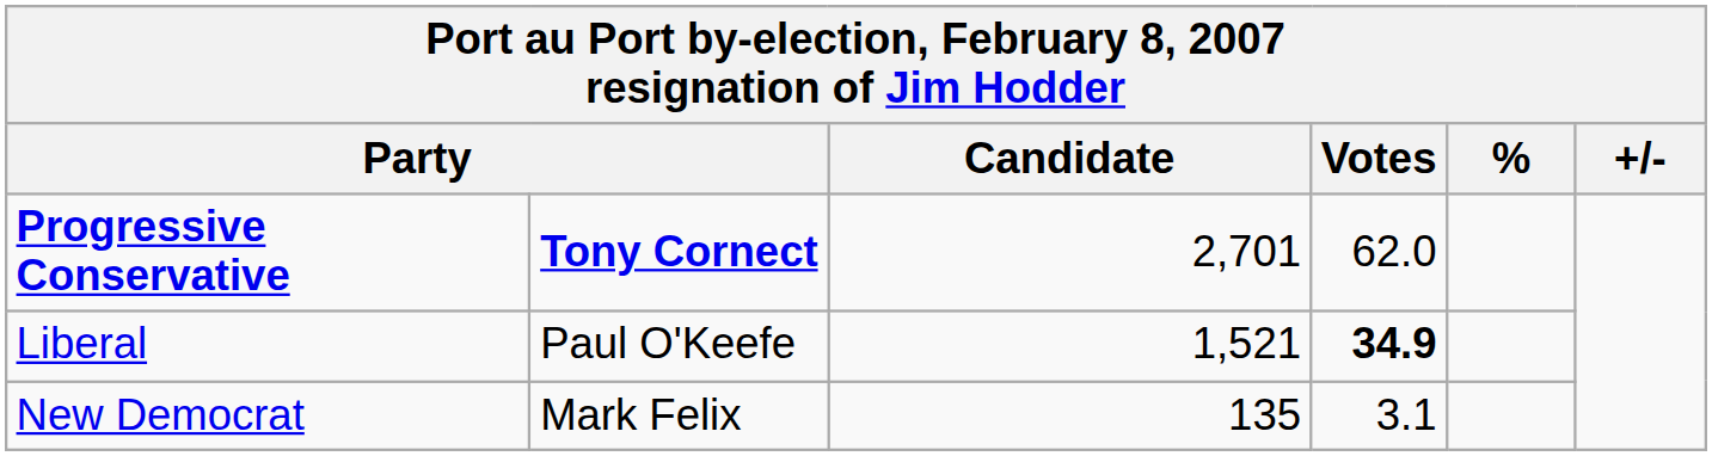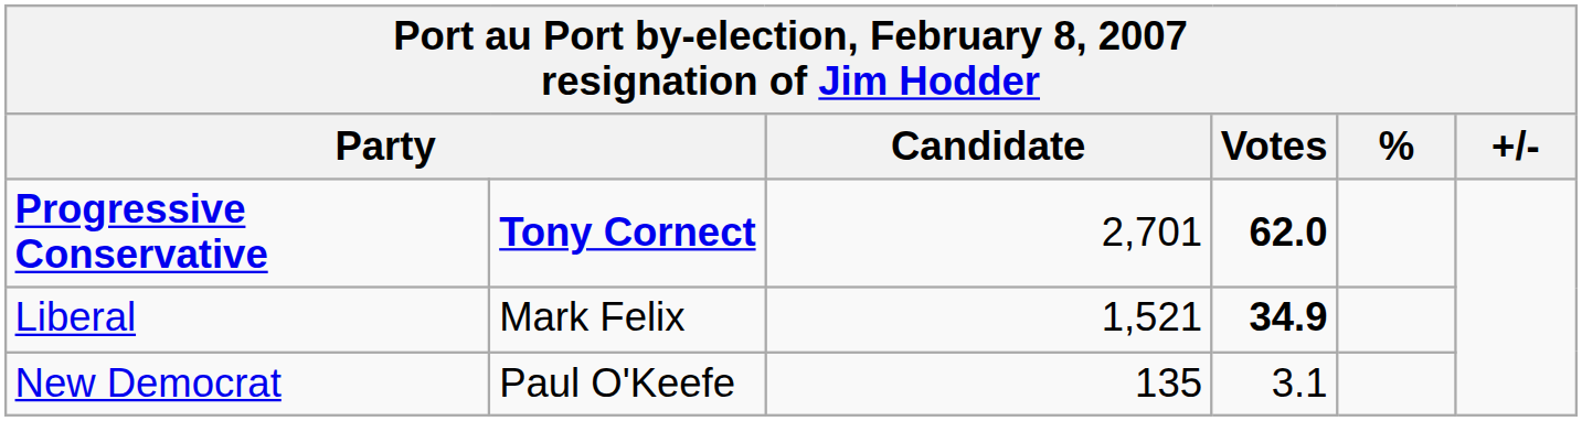Progressive Conservative | Votes: normal -> bold
Liberal | column 2: Paul O'Keefe -> Mark Felix
New Democrat | column 2: Mark Felix -> Paul O'Keefe
